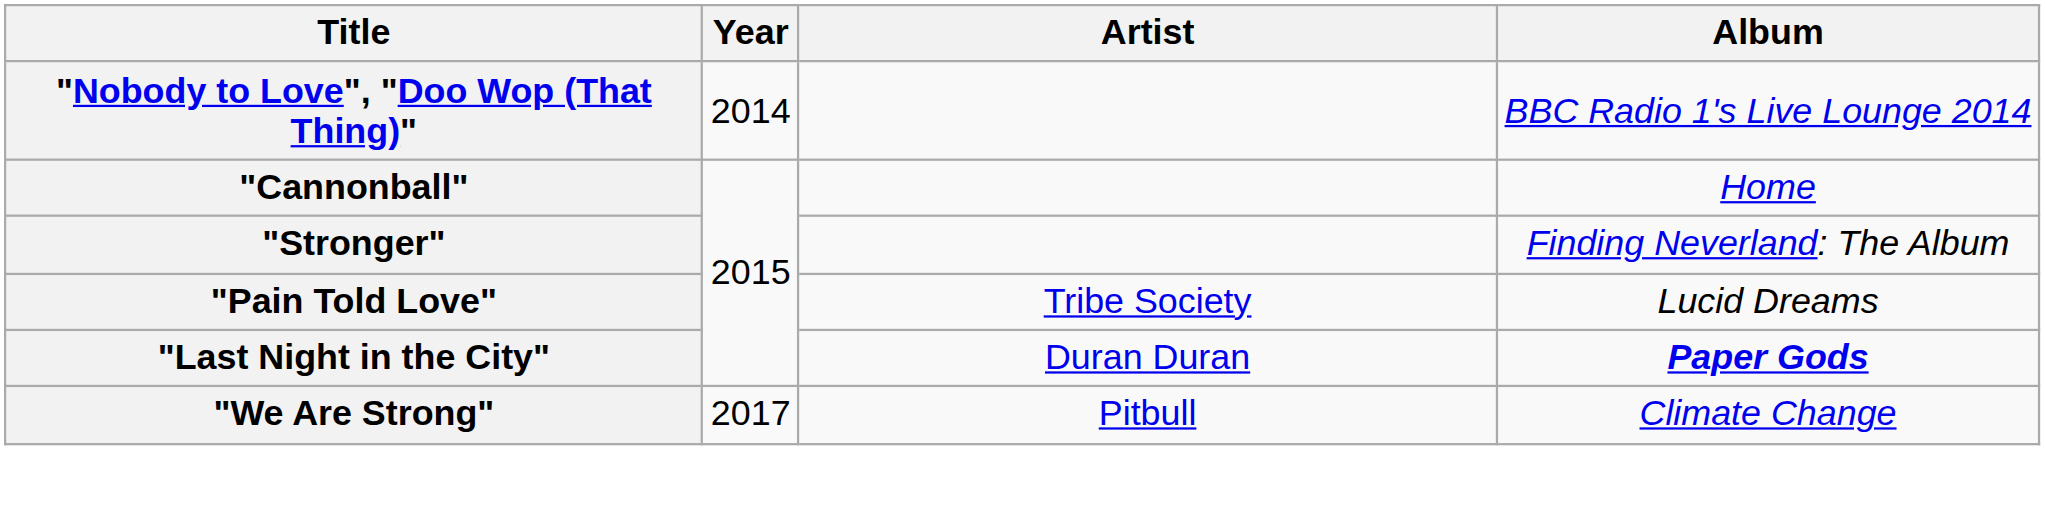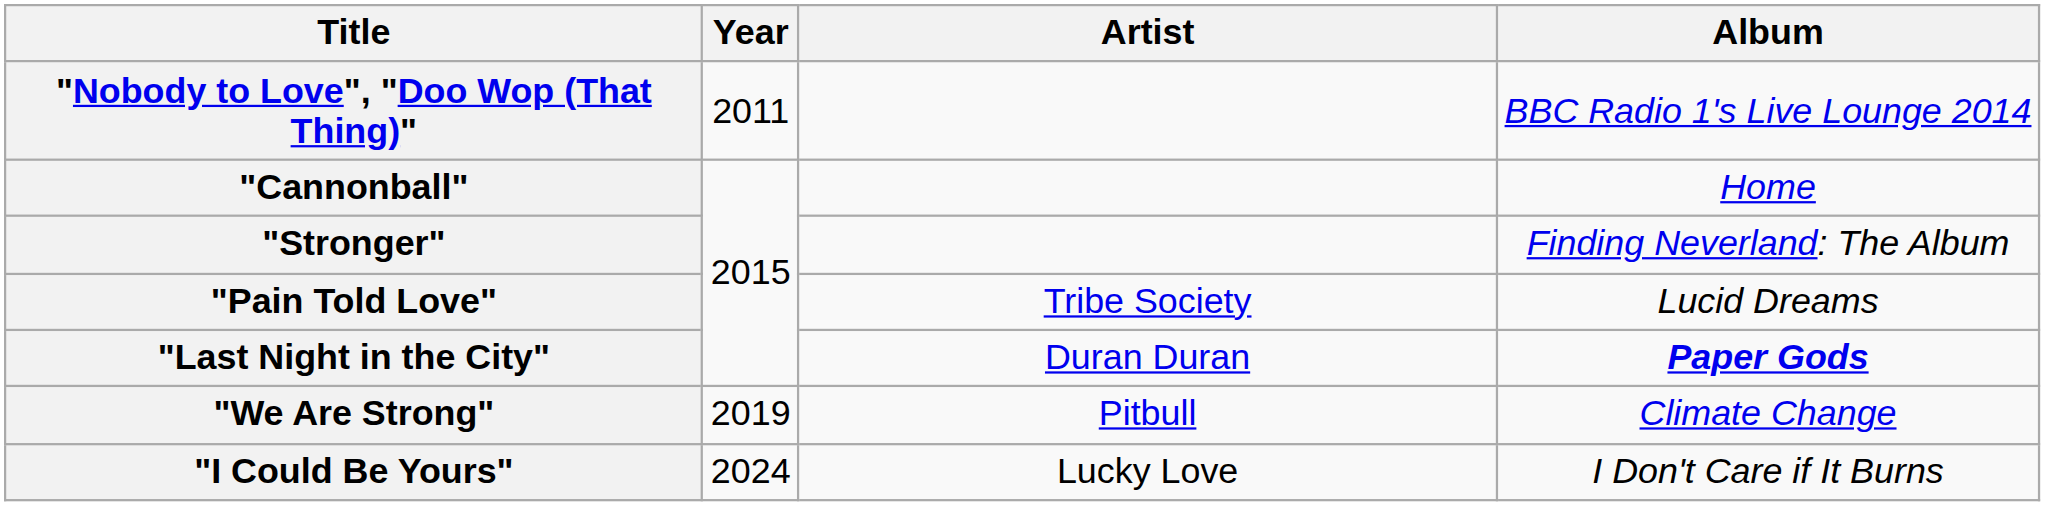"Nobody to Love", "Doo Wop (That Thing)" | Year: 2014 -> 2011
"We Are Strong" | Year: 2017 -> 2019
+ row: "I Could Be Yours" | 2024 | Lucky Love | I Don't Care if It Burns
